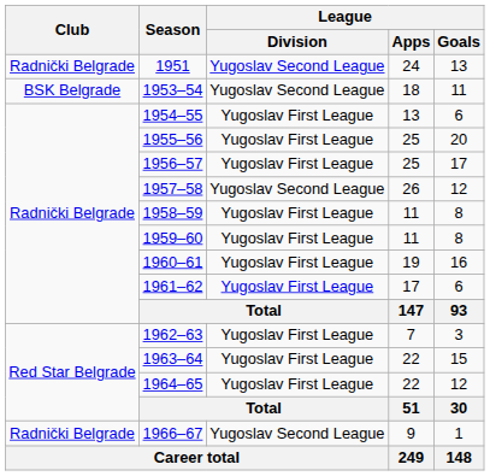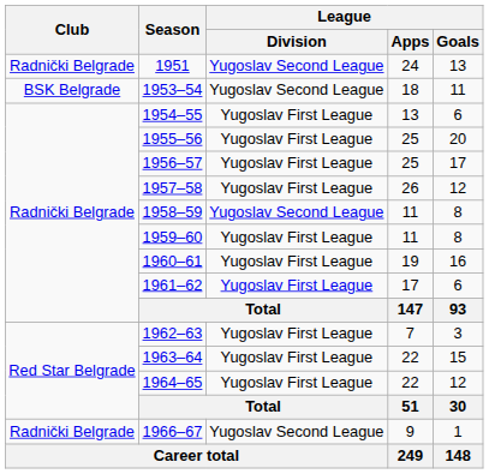1957–58 | League / Division: Yugoslav Second League -> Yugoslav First League
1958–59 | League / Division: Yugoslav First League -> Yugoslav Second League
